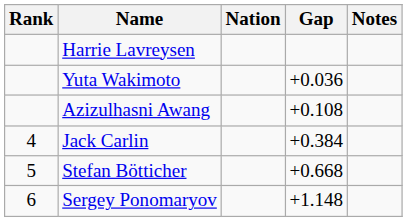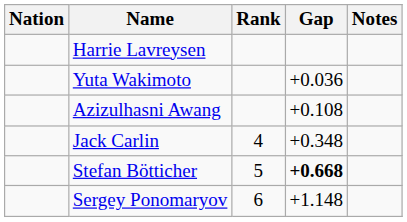columns swapped: Rank <-> Nation
Jack Carlin | Gap: +0.384 -> +0.348
Stefan Bötticher | Gap: normal -> bold
